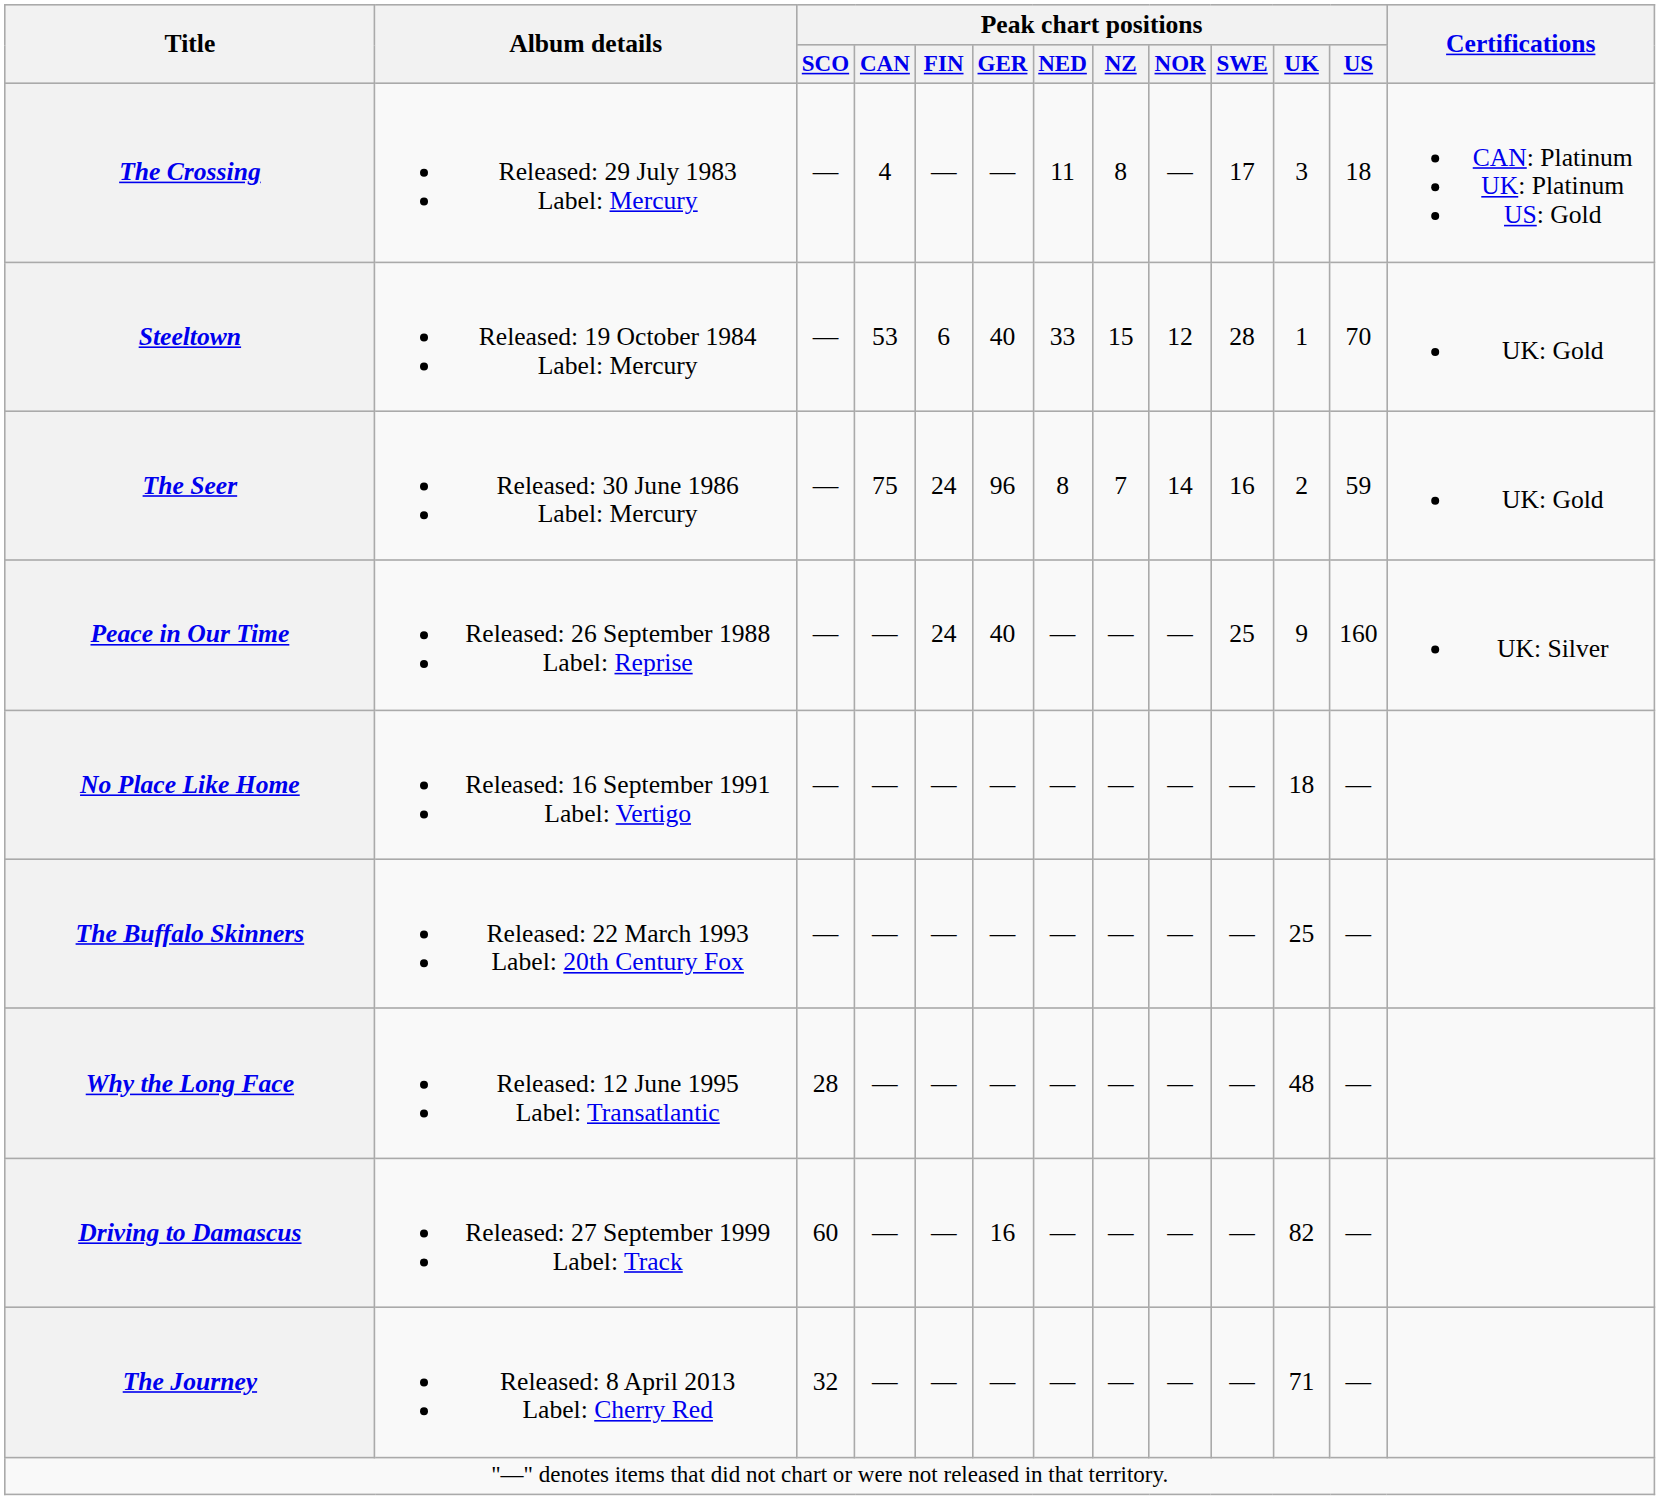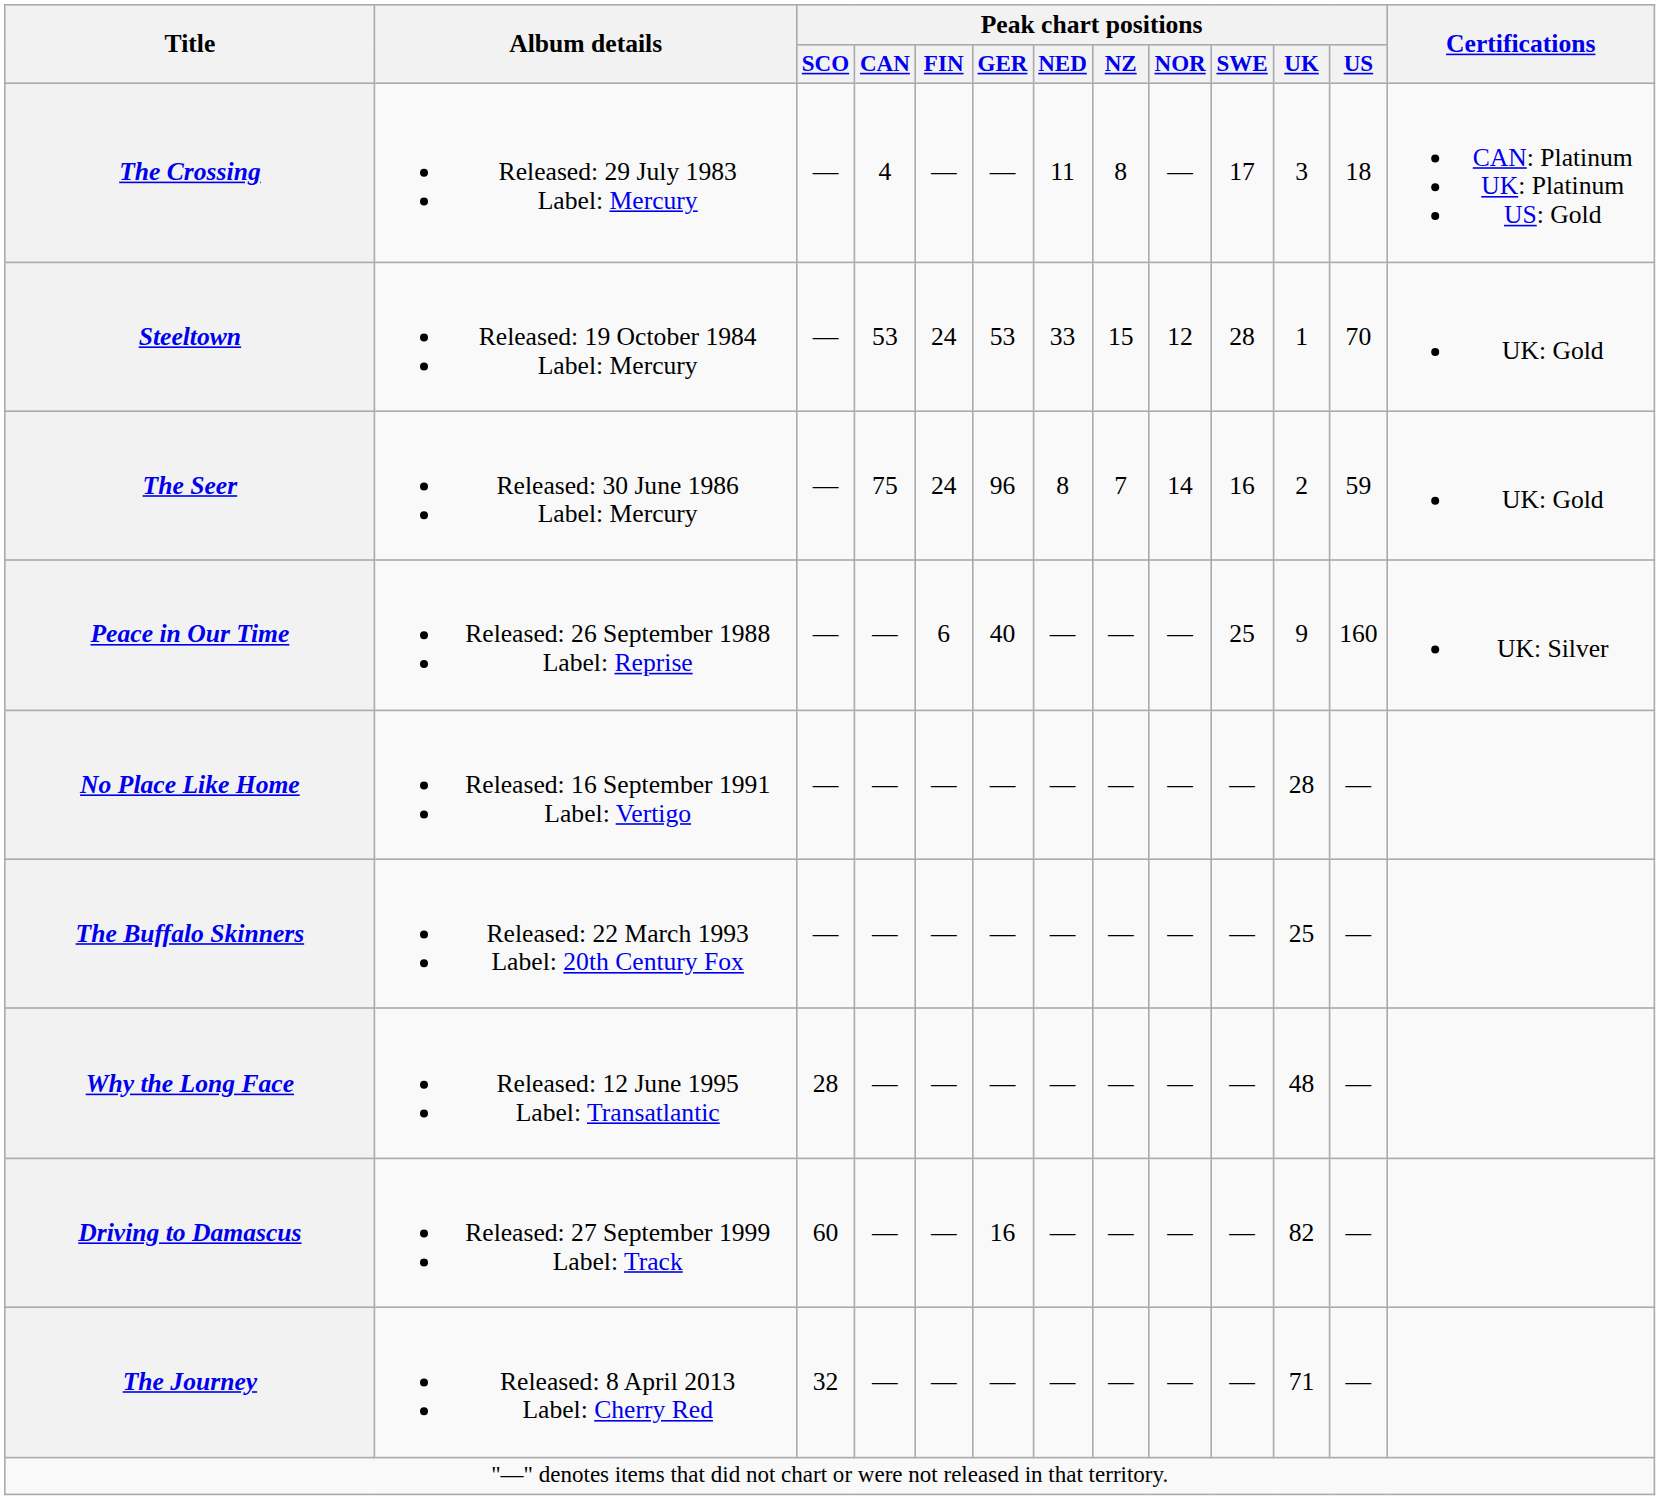Steeltown | Peak chart positions / FIN: 6 -> 24
Steeltown | Peak chart positions / GER: 40 -> 53
Peace in Our Time | Peak chart positions / FIN: 24 -> 6
No Place Like Home | Peak chart positions / UK: 18 -> 28
